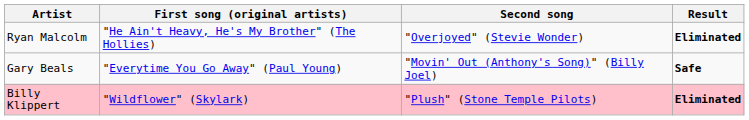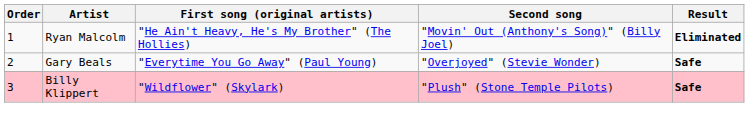+ column: Order | 1 | 2 | 3
Ryan Malcolm | Second song: "Overjoyed" (Stevie Wonder) -> "Movin' Out (Anthony's Song)" (Billy Joel)
Gary Beals | Second song: "Movin' Out (Anthony's Song)" (Billy Joel) -> "Overjoyed" (Stevie Wonder)
Billy Klippert | Result: Eliminated -> Safe
